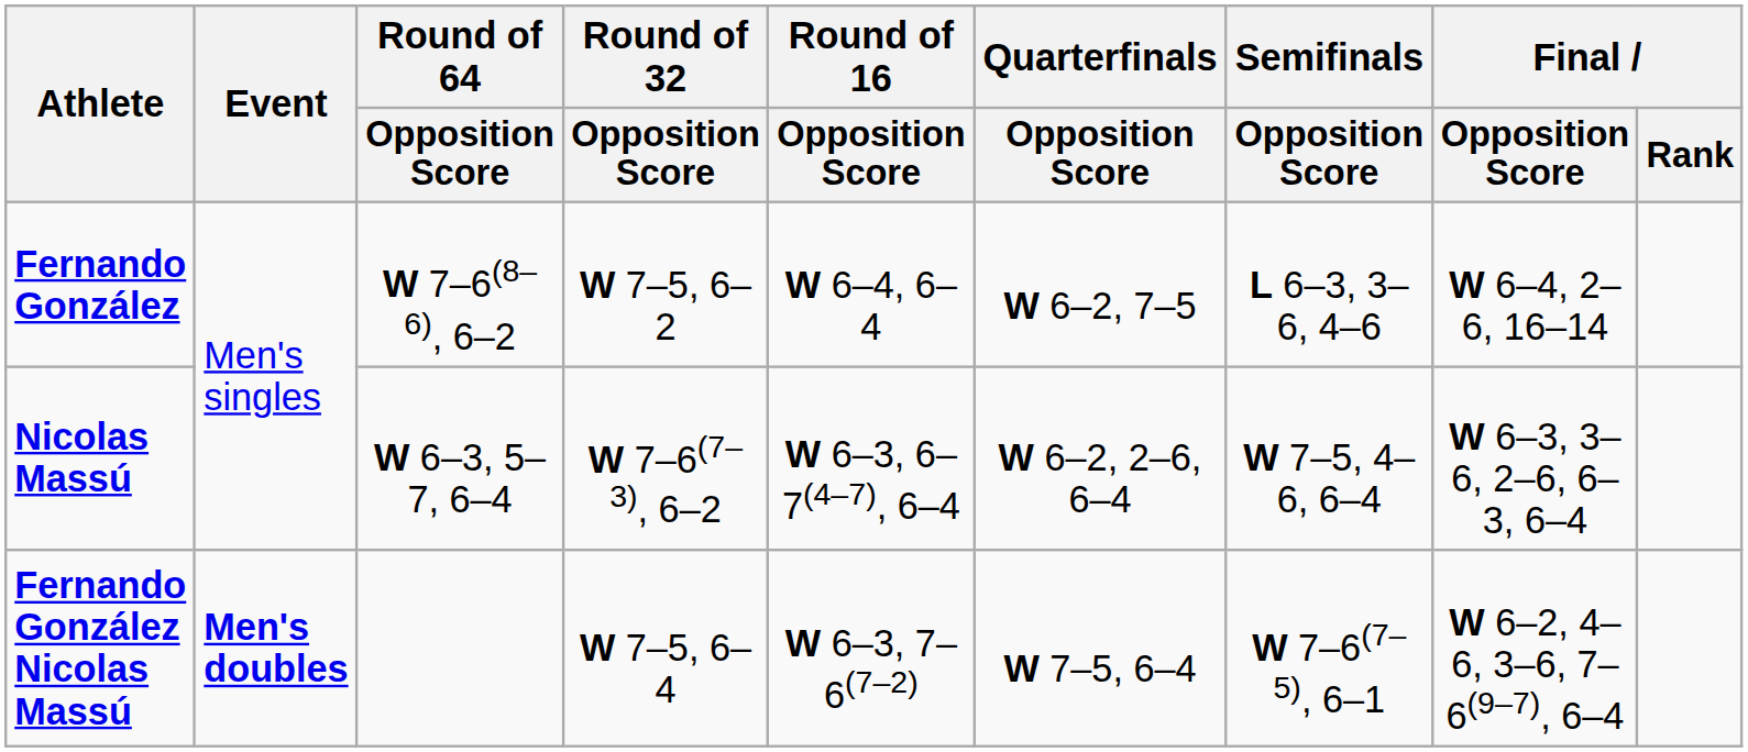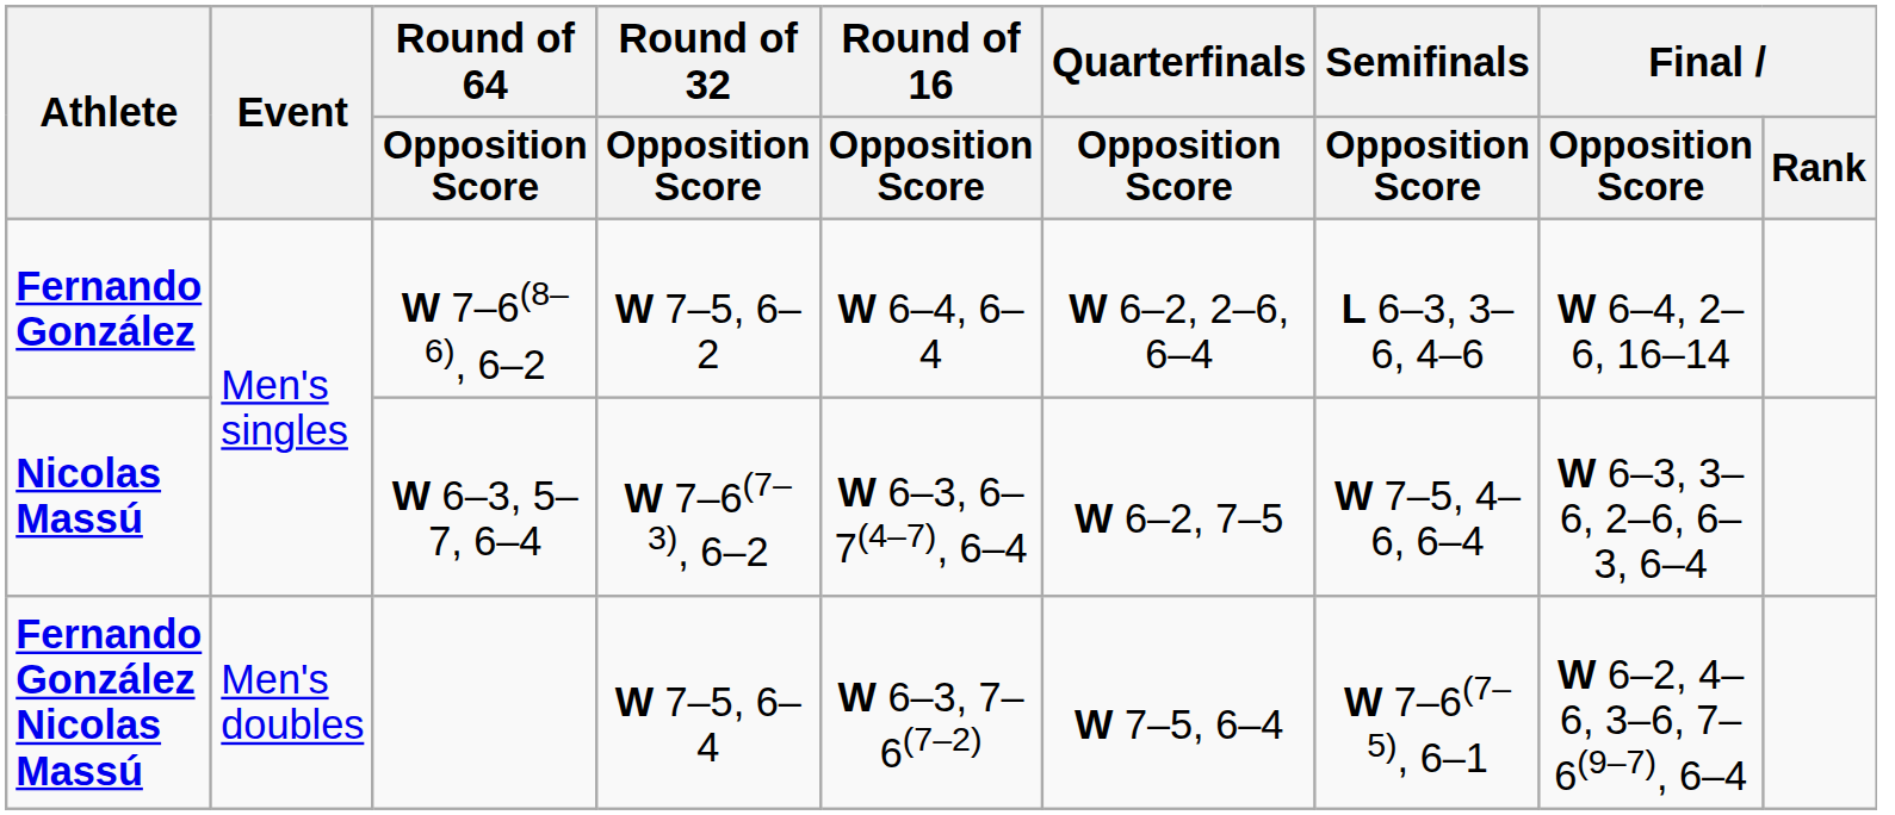Fernando González | Quarterfinals / Opposition Score: W 6–2, 7–5 -> W 6–2, 2–6, 6–4
Nicolas Massú | Quarterfinals / Opposition Score: W 6–2, 2–6, 6–4 -> W 6–2, 7–5
Fernando González Nicolas Massú | Event: bold -> normal
